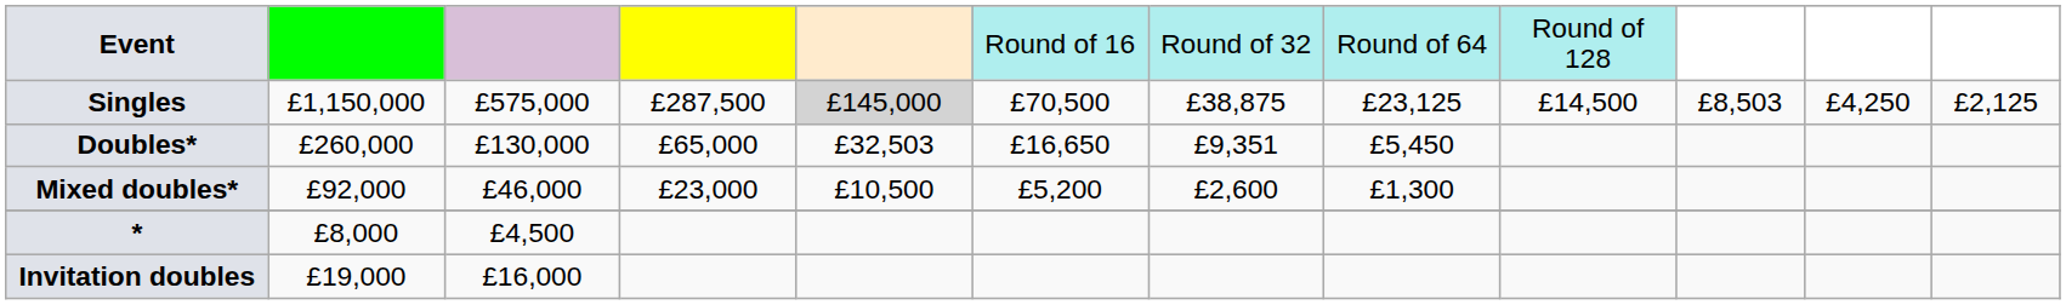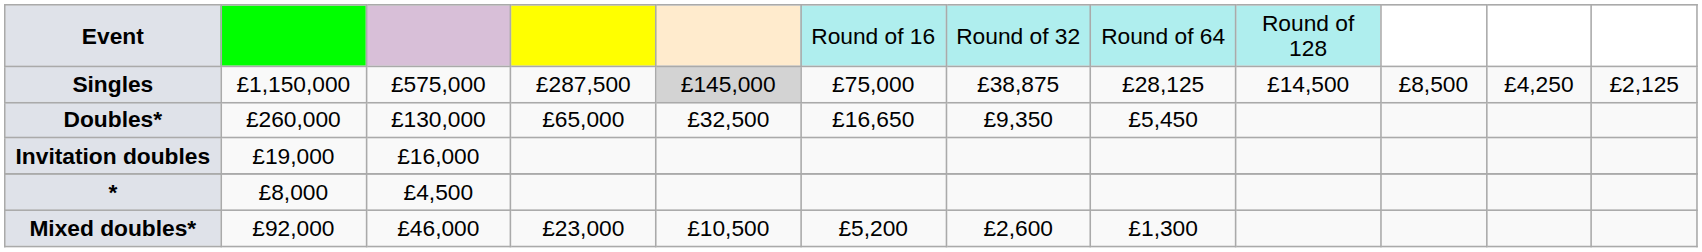Singles | column 6: £70,500 -> £75,000
Singles | column 8: £23,125 -> £28,125
Singles | column 10: £8,503 -> £8,500
Doubles* | column 5: £32,503 -> £32,500
Doubles* | column 7: £9,351 -> £9,350
rows swapped: Mixed doubles* <-> Invitation doubles
